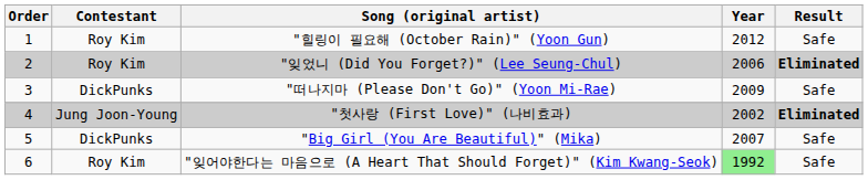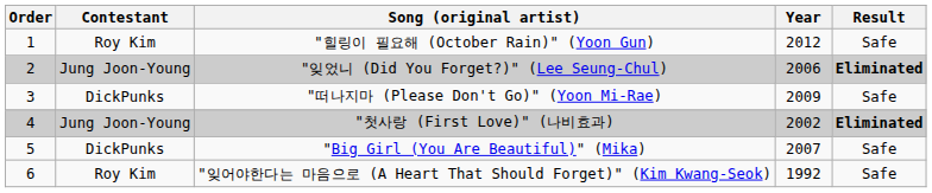"잊었니 (Did You Forget?)" (Lee Seung-Chul) | Contestant: Roy Kim -> Jung Joon-Young
"잊어야한다는 마음으로 (A Heart That Should Forget)" (Kim Kwang-Seok) | Year: lightgreen background -> no background
